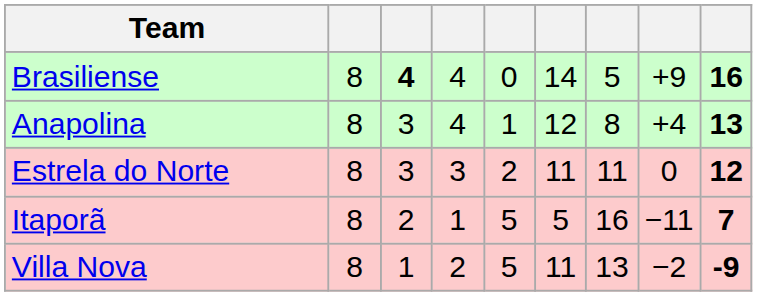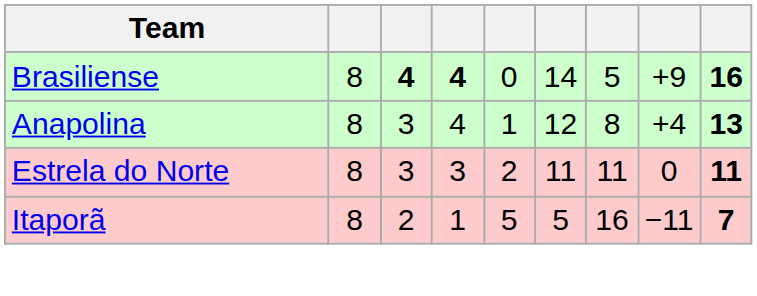Brasiliense | column 4: normal -> bold
Estrela do Norte | column 9: 12 -> 11
- row: Villa Nova | 8 | 1 | 2 | 5 | 11 | 13 | −2 | -9
